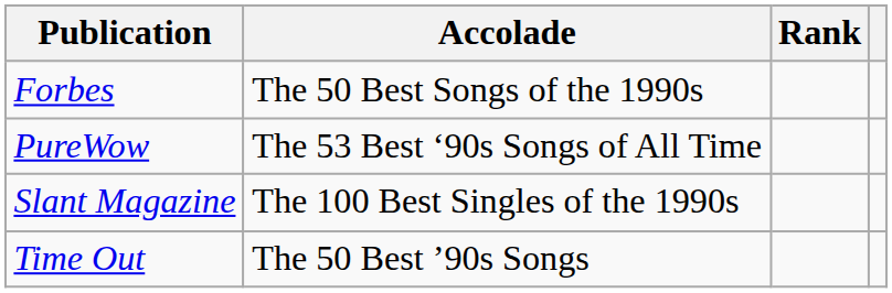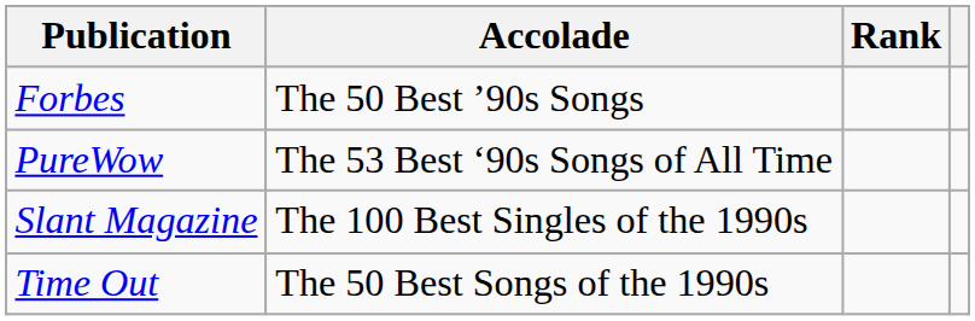Forbes | Accolade: The 50 Best Songs of the 1990s -> The 50 Best ’90s Songs
Time Out | Accolade: The 50 Best ’90s Songs -> The 50 Best Songs of the 1990s
